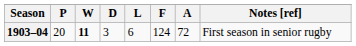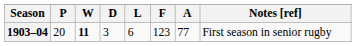1903–04 | F: 124 -> 123
1903–04 | A: 72 -> 77
